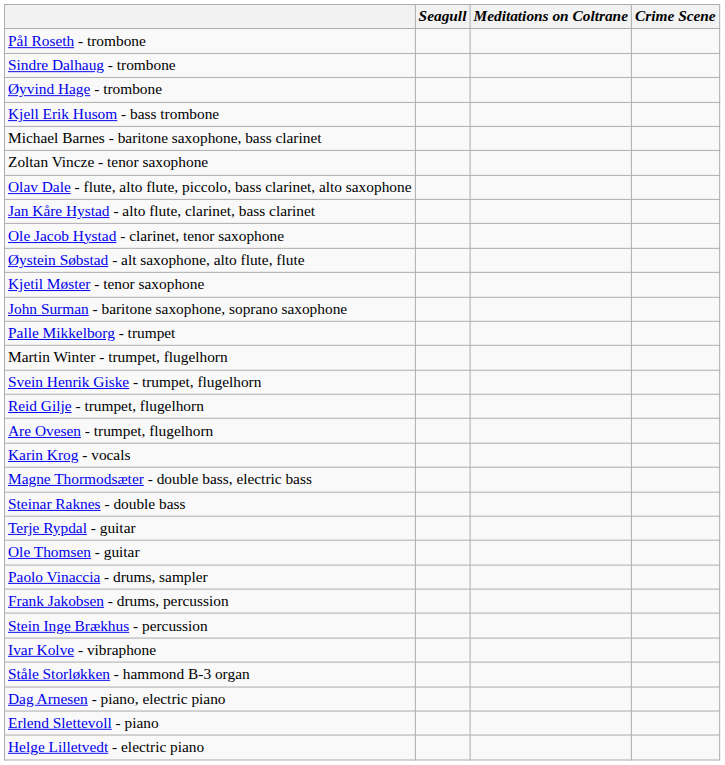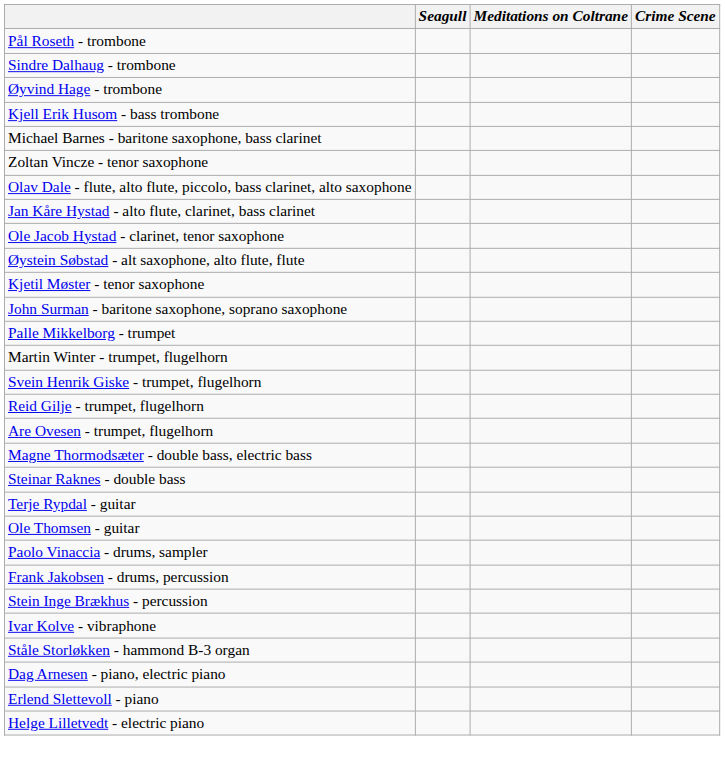- row: Karin Krog - vocals
